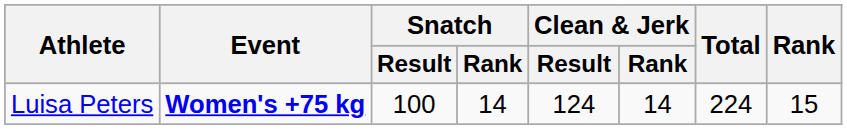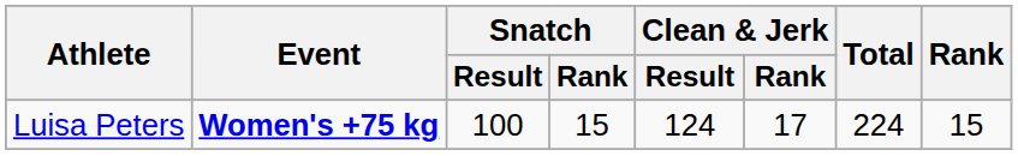Luisa Peters | Snatch / Rank: 14 -> 15
Luisa Peters | Clean & Jerk / Rank: 14 -> 17
